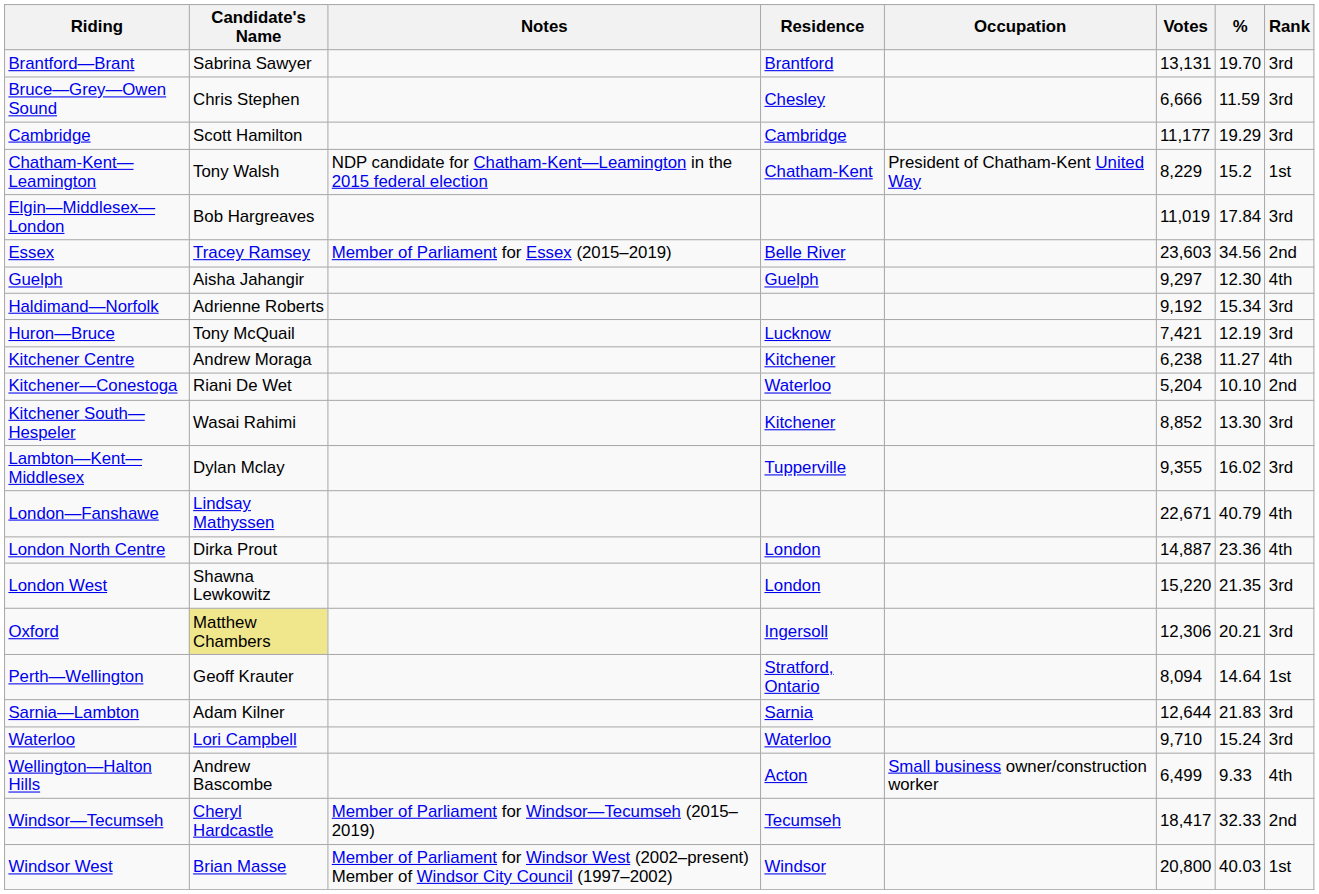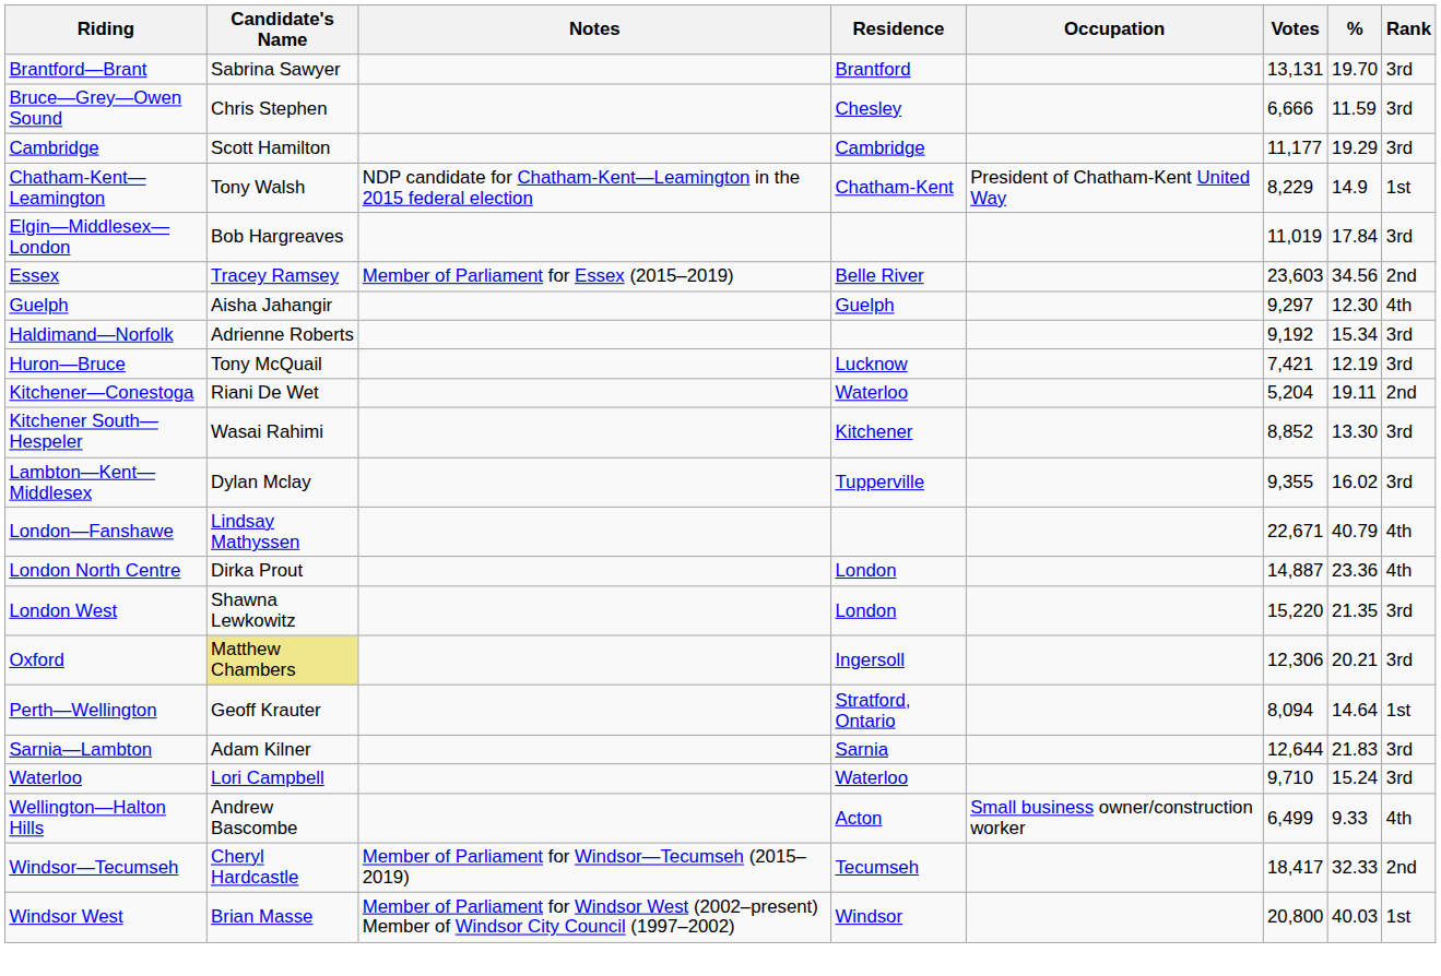Chatham-Kent—Leamington | %: 15.2 -> 14.9
- row: Kitchener Centre | Andrew Moraga | Kitchener | 6,238 | 11.27 | 4th
Kitchener—Conestoga | %: 10.10 -> 19.11
